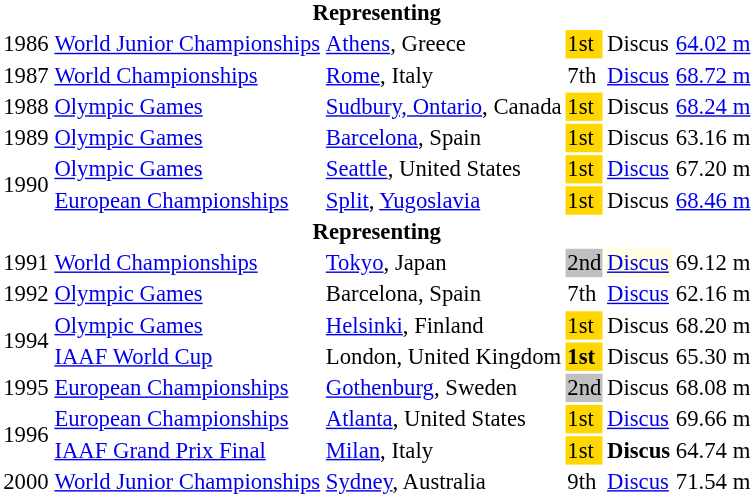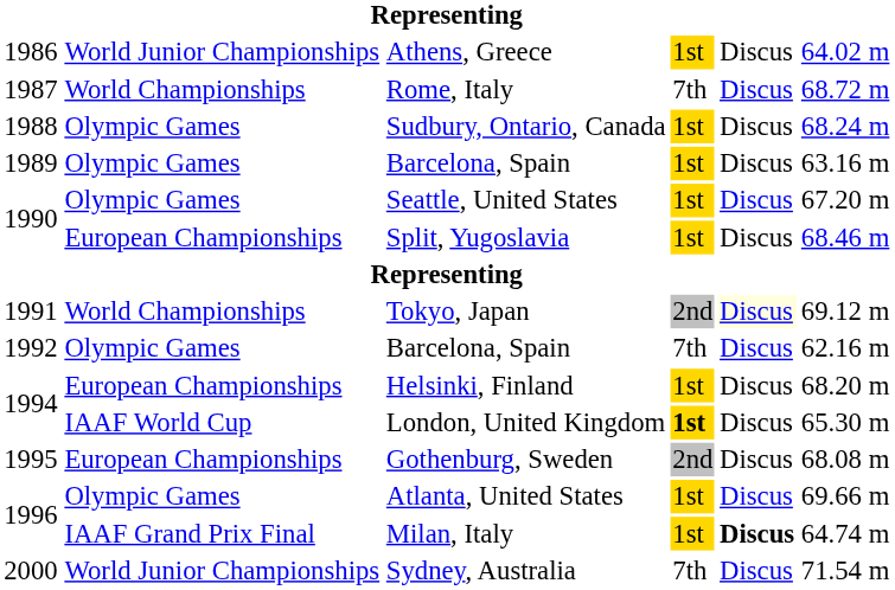Helsinki, Finland | column 2: Olympic Games -> European Championships
Atlanta, United States | column 2: European Championships -> Olympic Games
Sydney, Australia | column 4: 9th -> 7th
